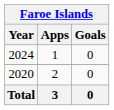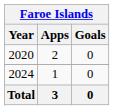rows swapped: 2020 <-> 2024
